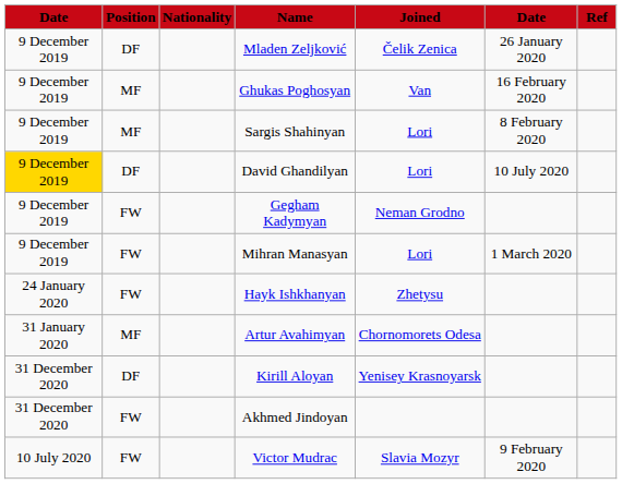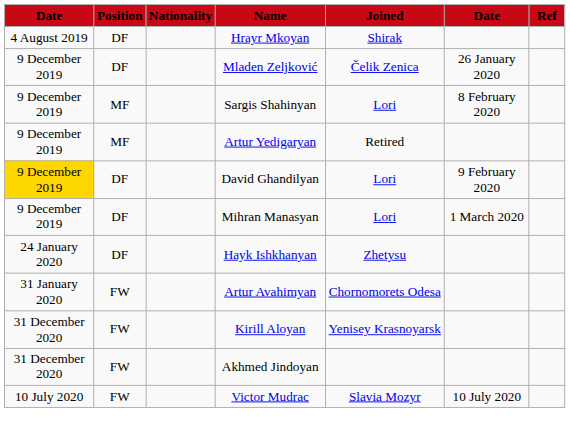+ row: 4 August 2019 | DF | Hrayr Mkoyan | Shirak
- row: 9 December 2019 | MF | Ghukas Poghosyan | Van | 16 February 2020
+ row: 9 December 2019 | MF | Artur Yedigaryan | Retired
David Ghandilyan | column 6: 10 July 2020 -> 9 February 2020
- row: 9 December 2019 | FW | Gegham Kadymyan | Neman Grodno
Mihran Manasyan | Position: FW -> DF
Hayk Ishkhanyan | Position: FW -> DF
Artur Avahimyan | Position: MF -> FW
Kirill Aloyan | Position: DF -> FW
Victor Mudrac | column 6: 9 February 2020 -> 10 July 2020
